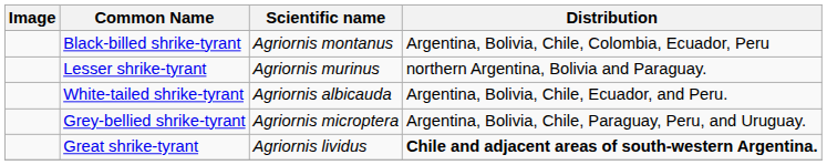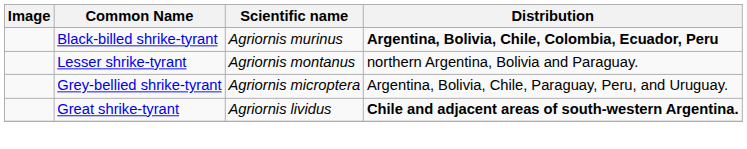Black-billed shrike-tyrant | Scientific name: Agriornis montanus -> Agriornis murinus
Black-billed shrike-tyrant | Distribution: normal -> bold
Lesser shrike-tyrant | Scientific name: Agriornis murinus -> Agriornis montanus
- row: White-tailed shrike-tyrant | Agriornis albicauda | Argentina, Bolivia, Chile, Ecuador, and Peru.
